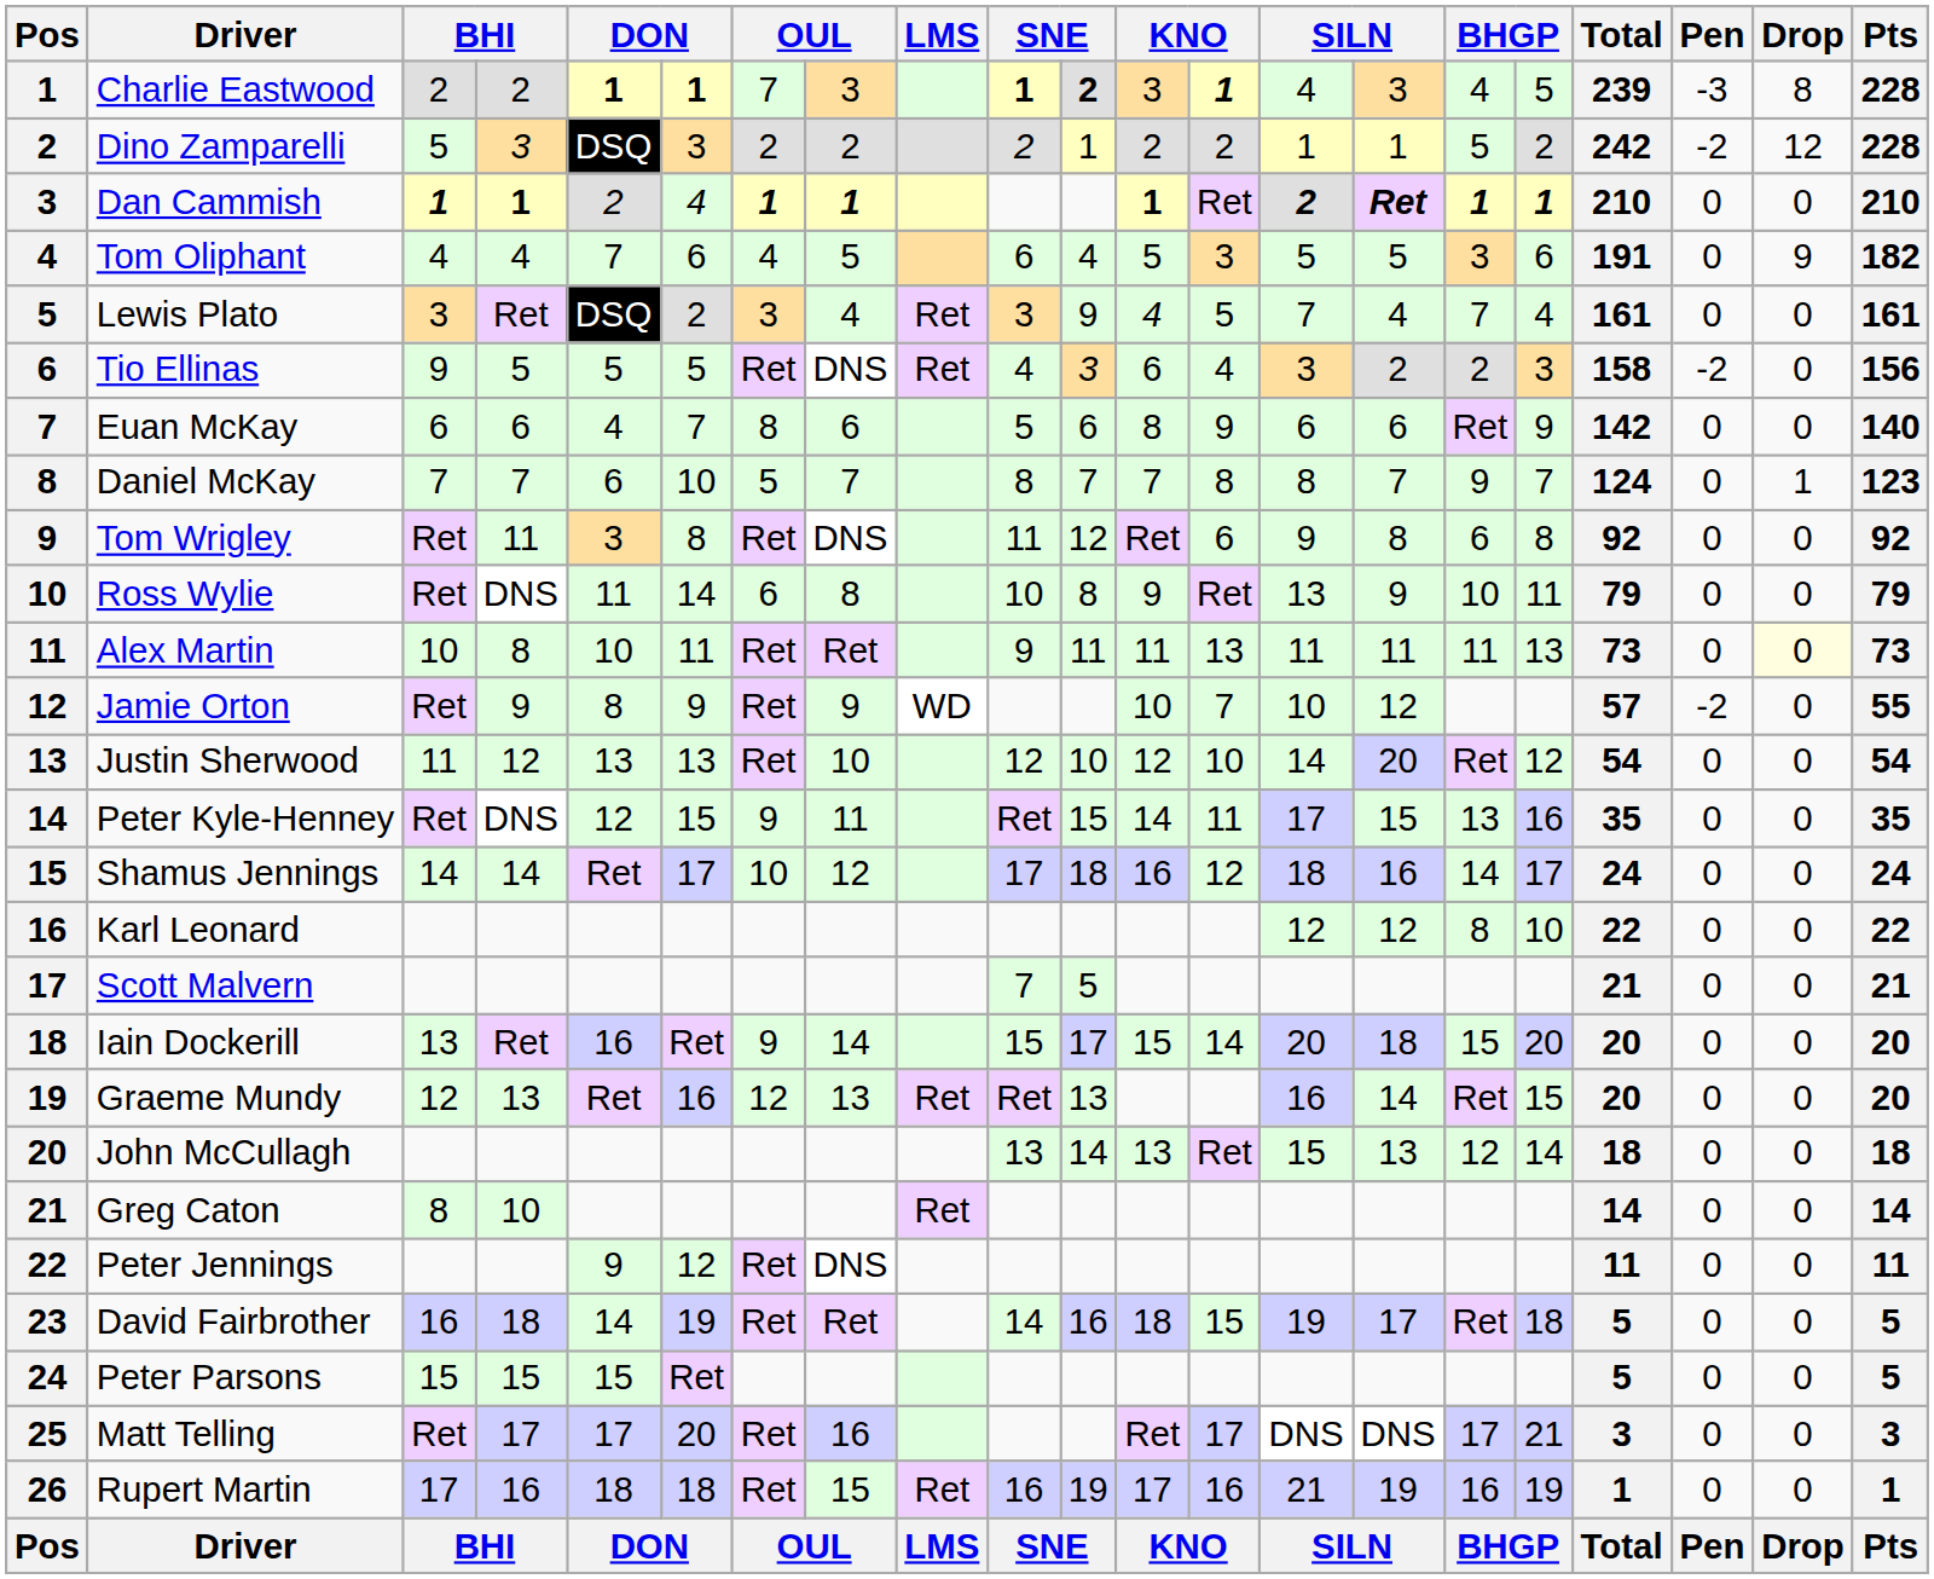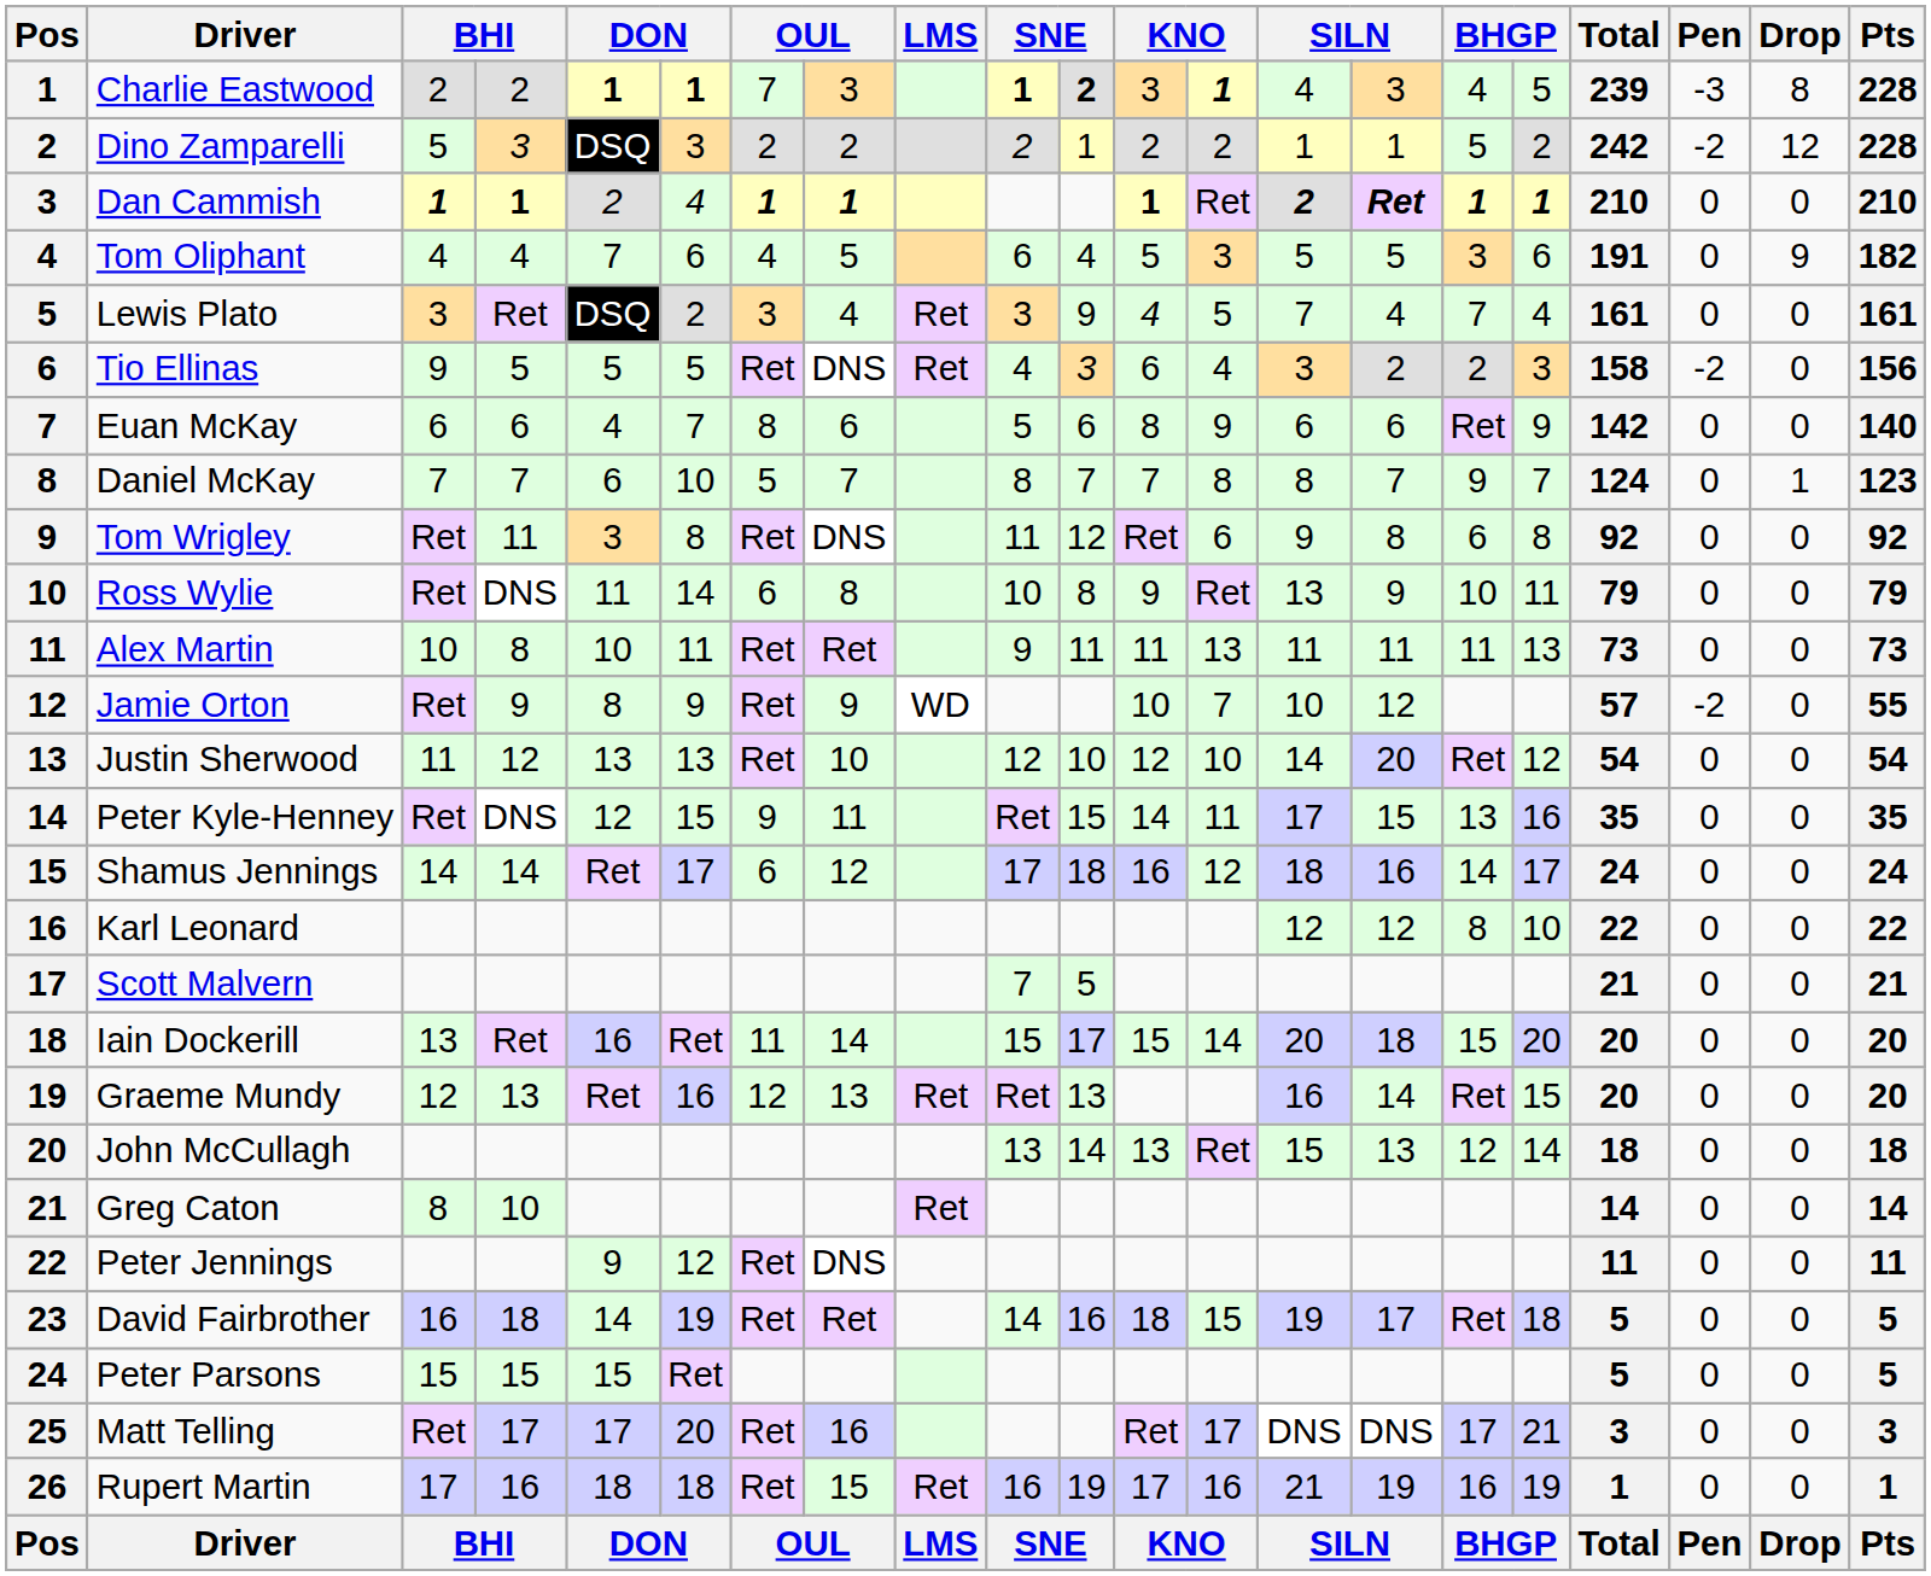Alex Martin | Drop: lightyellow background -> no background
Shamus Jennings | column 7: 10 -> 6
Iain Dockerill | column 7: 9 -> 11
